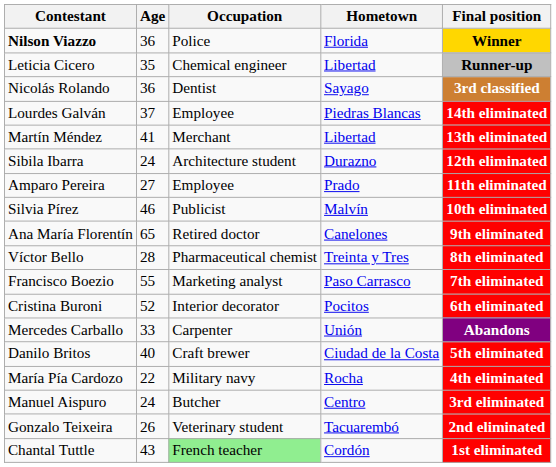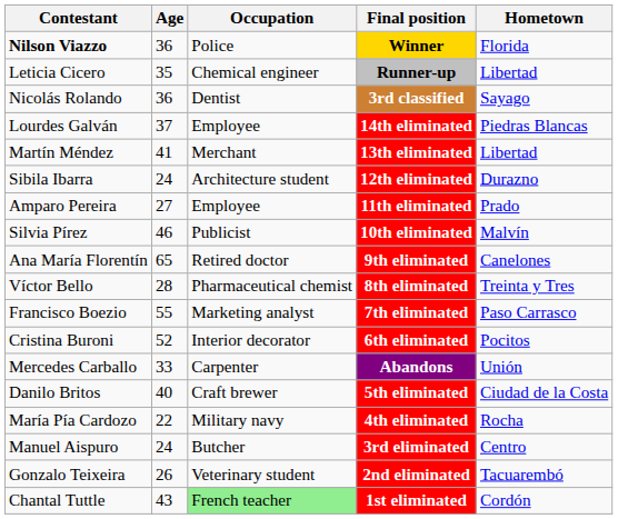columns swapped: Hometown <-> Final position
